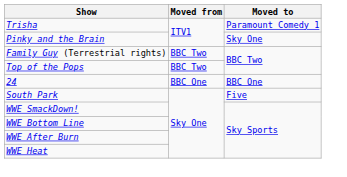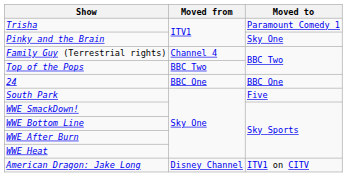Family Guy (Terrestrial rights) | Moved from: BBC Two -> Channel 4
+ row: American Dragon: Jake Long | Disney Channel | ITV1 on CITV
